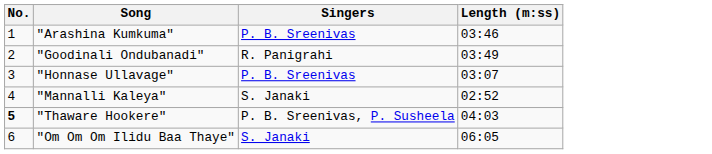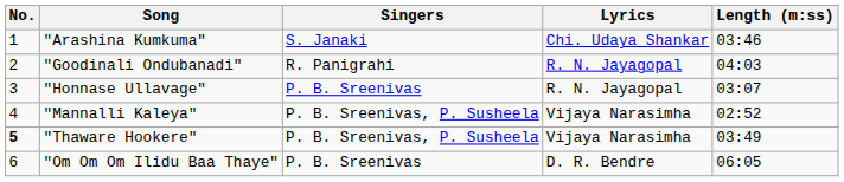+ column: Lyrics | Chi. Udaya Shankar | R. N. Jayagopal | R. N. Jayagopal | Vijaya Narasimha | Vijaya Narasimha | D. R. Bendre
"Arashina Kumkuma" | Singers: P. B. Sreenivas -> S. Janaki
"Goodinali Ondubanadi" | Length (m:ss): 03:49 -> 04:03
"Mannalli Kaleya" | Singers: S. Janaki -> P. B. Sreenivas, P. Susheela
"Thaware Hookere" | Length (m:ss): 04:03 -> 03:49
"Om Om Om Ilidu Baa Thaye" | Singers: S. Janaki -> P. B. Sreenivas
